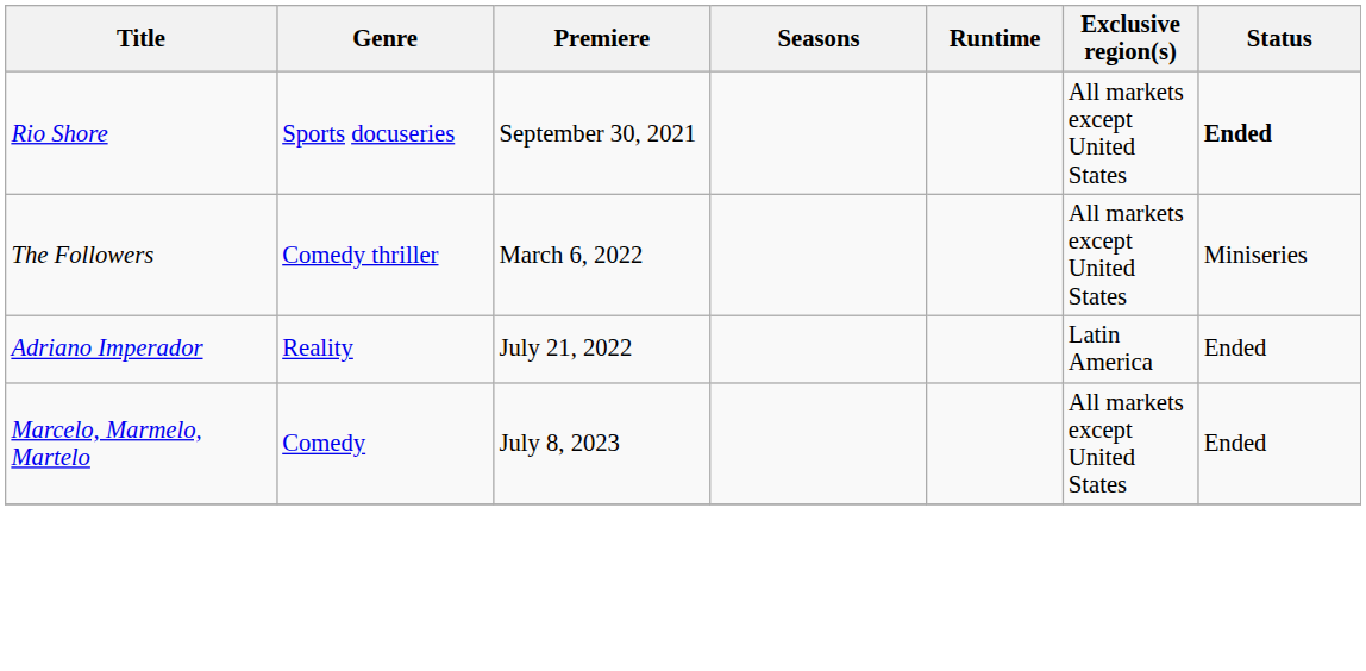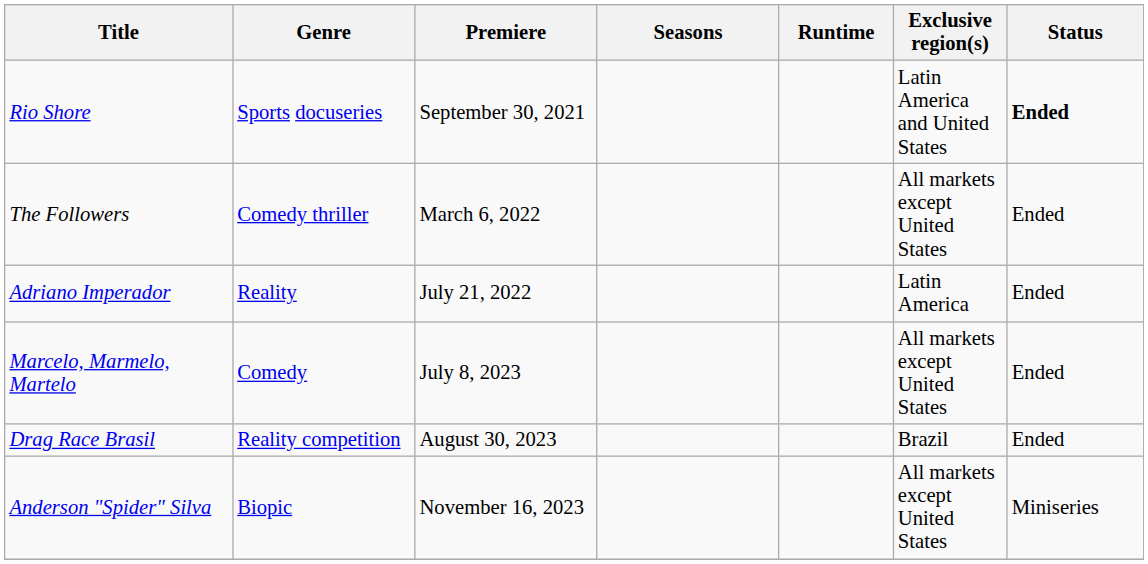Rio Shore | Exclusive region(s): All markets except United States -> Latin America and United States
The Followers | Status: Miniseries -> Ended
+ row: Drag Race Brasil | Reality competition | August 30, 2023 | Brazil | Ended
+ row: Anderson "Spider" Silva | Biopic | November 16, 2023 | All markets except United States | Miniseries
